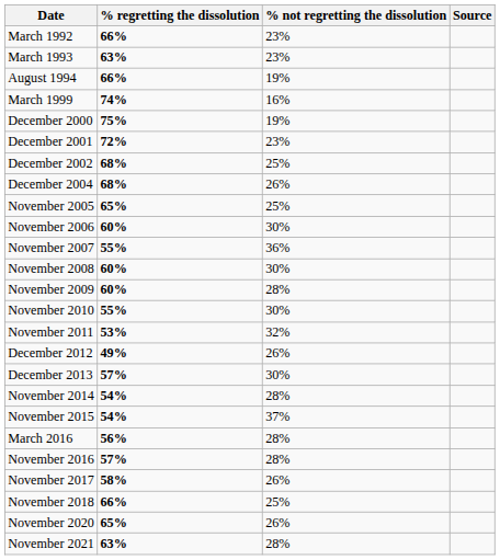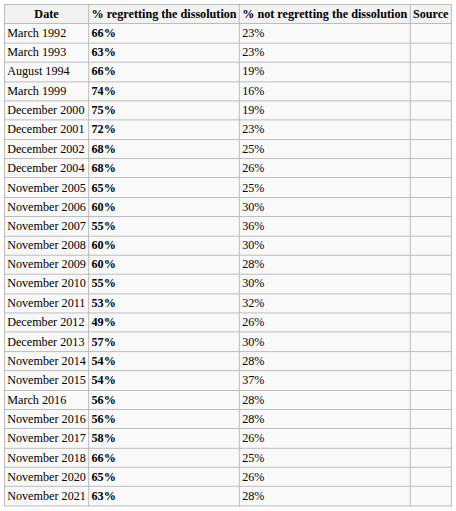November 2016 | % regretting the dissolution: 57% -> 56%
